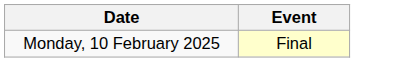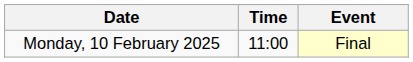+ column: Time | 11:00
